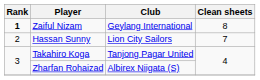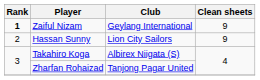Zaiful Nizam | Clean sheets: 8 -> 9
Hassan Sunny | Clean sheets: 7 -> 9
Takahiro Koga | Club: Tanjong Pagar United -> Albirex Niigata (S)
Zharfan Rohaizad | Club: Albirex Niigata (S) -> Tanjong Pagar United
